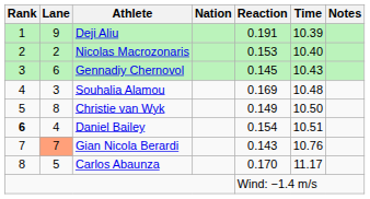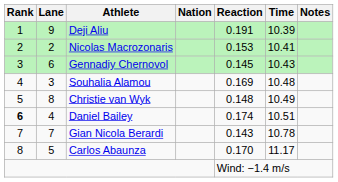Nicolas Macrozonaris | Time: 10.40 -> 10.41
Christie van Wyk | Reaction: 0.149 -> 0.148
Christie van Wyk | Time: 10.50 -> 10.49
Daniel Bailey | Reaction: 0.154 -> 0.174
Gian Nicola Berardi | Lane: lightsalmon background -> no background
Gian Nicola Berardi | Time: 10.76 -> 10.78
